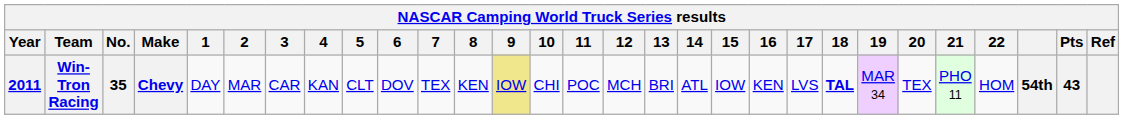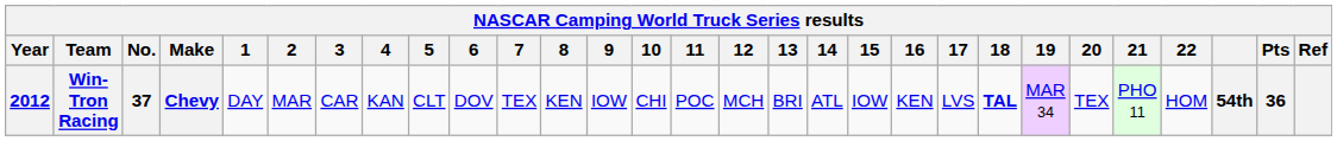Win-Tron Racing | Year: 2011 -> 2012
Win-Tron Racing | No.: 35 -> 37
Win-Tron Racing | 9: khaki background -> no background
Win-Tron Racing | Pts: 43 -> 36
